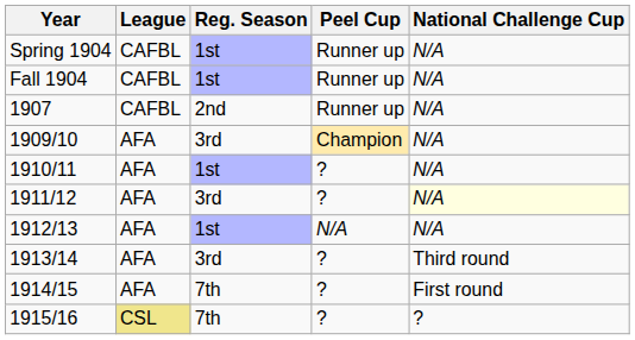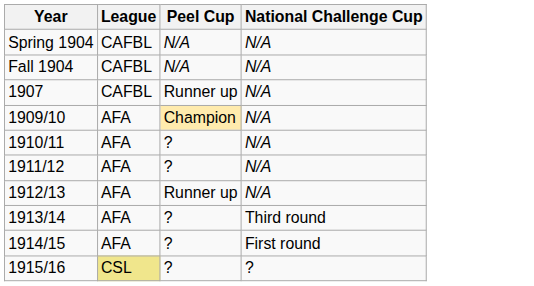- column: Reg. Season | 1st | 1st | 2nd | 3rd | 1st | 3rd | 1st | 3rd | 7th | 7th
Spring 1904 | Peel Cup: Runner up -> N/A
Fall 1904 | Peel Cup: Runner up -> N/A
1911/12 | National Challenge Cup: lightyellow background -> no background
1912/13 | Peel Cup: N/A -> Runner up
